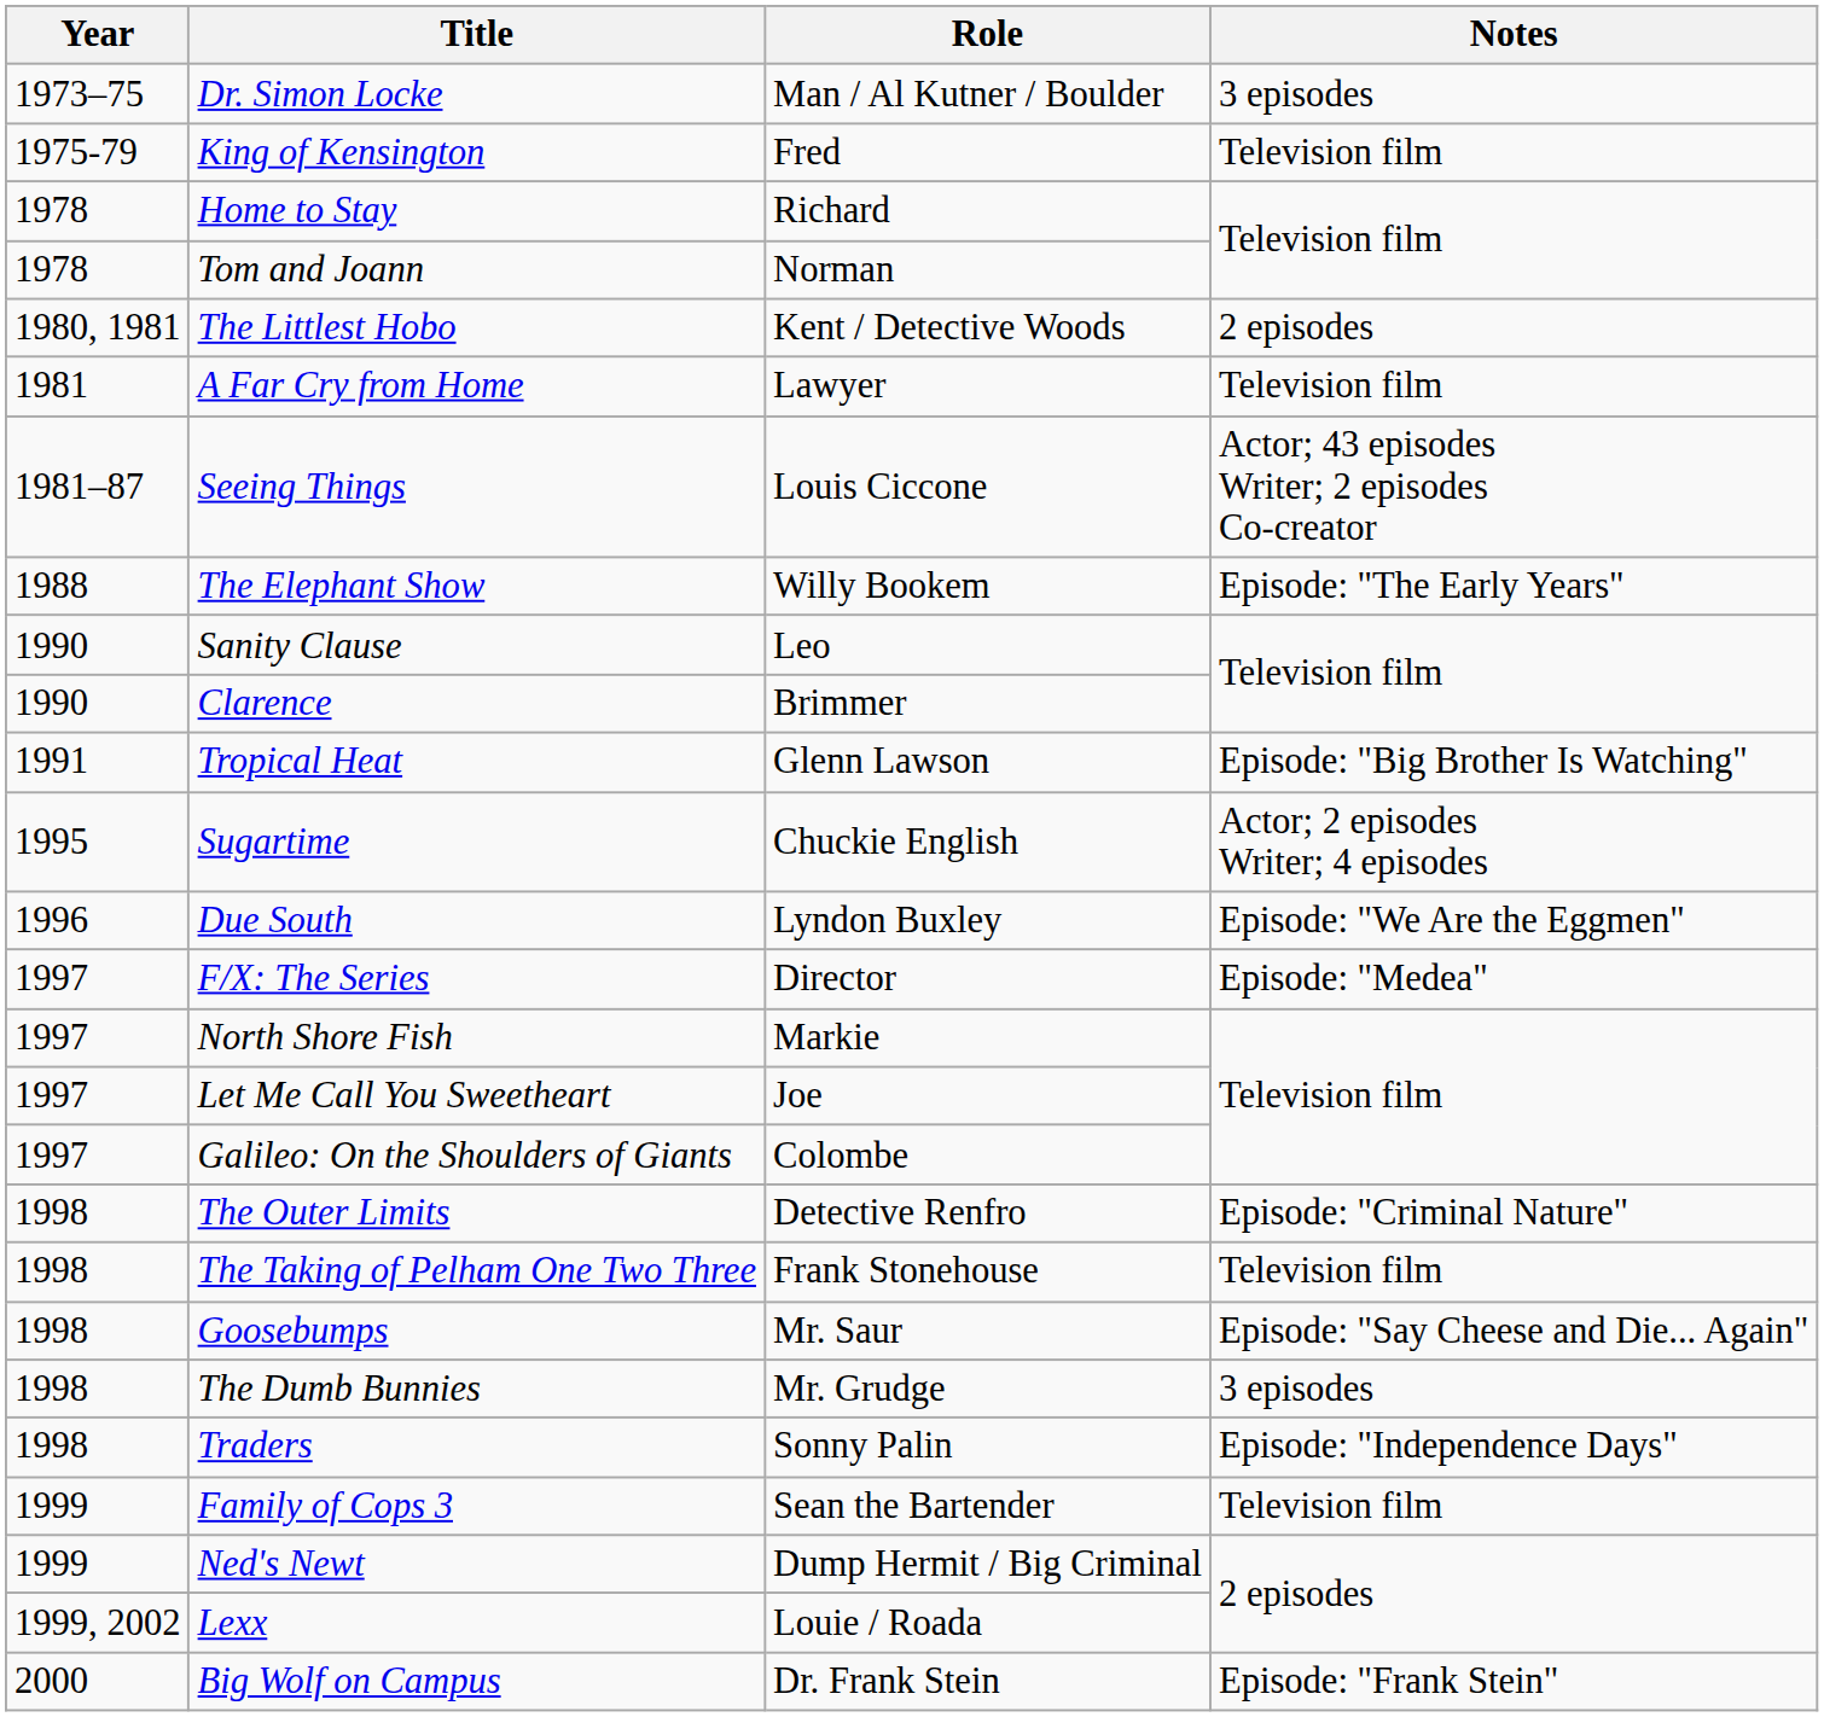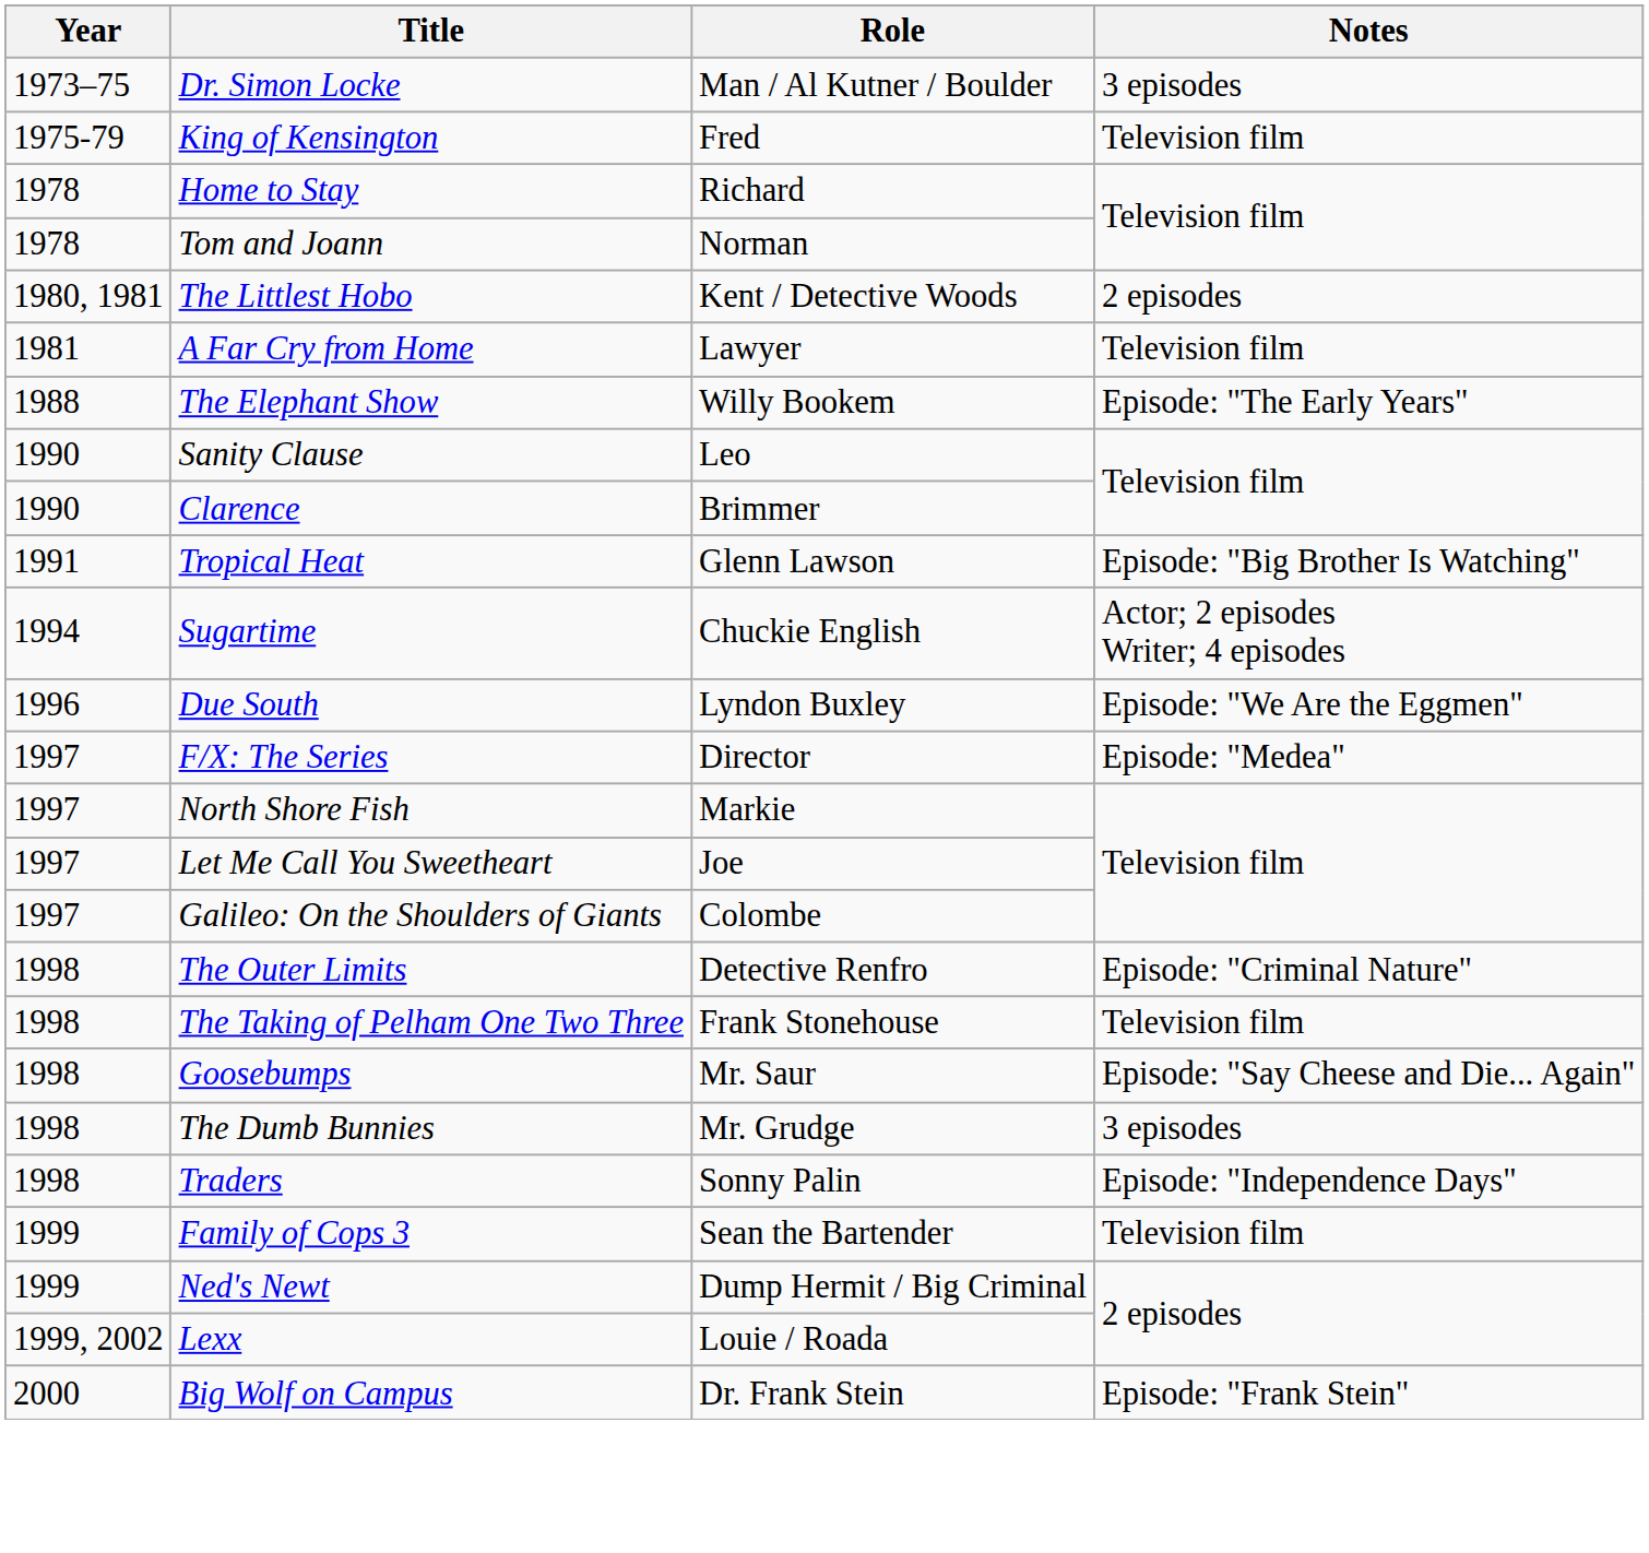- row: 1981–87 | Seeing Things | Louis Ciccone | Actor; 43 episodes Writer; 2 episodes Co-creator
Sugartime | Year: 1995 -> 1994
